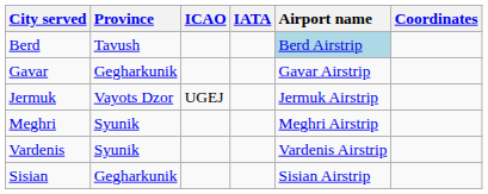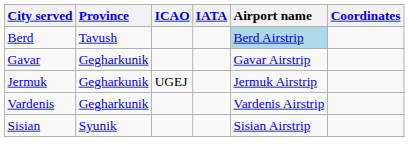Jermuk | Province: Vayots Dzor -> Gegharkunik
- row: Meghri | Syunik | Meghri Airstrip
Vardenis | Province: Syunik -> Gegharkunik
Sisian | Province: Gegharkunik -> Syunik
